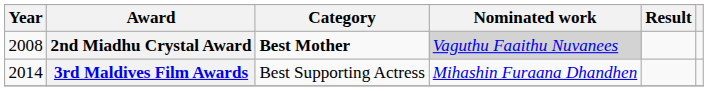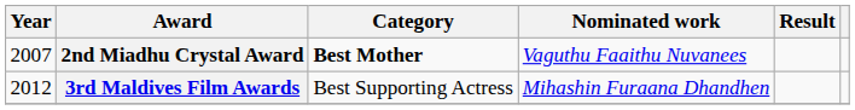2nd Miadhu Crystal Award | Year: 2008 -> 2007
2nd Miadhu Crystal Award | Nominated work: lightgrey background -> no background
3rd Maldives Film Awards | Year: 2014 -> 2012
